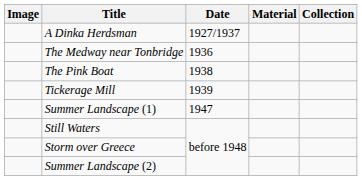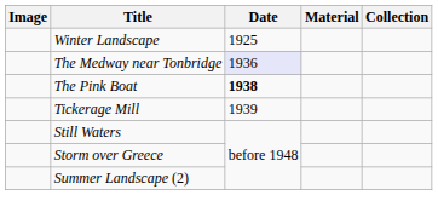+ row: Winter Landscape | 1925
- row: A Dinka Herdsman | 1927/1937
The Medway near Tonbridge | Date: no background -> lavender background
The Pink Boat | Date: normal -> bold
- row: Summer Landscape (1) | 1947
